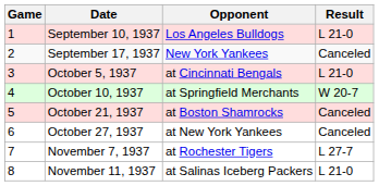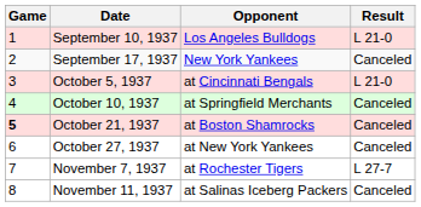October 10, 1937 | Result: W 20-7 -> Canceled
October 21, 1937 | Game: normal -> bold
November 11, 1937 | Result: L 21-0 -> Canceled
